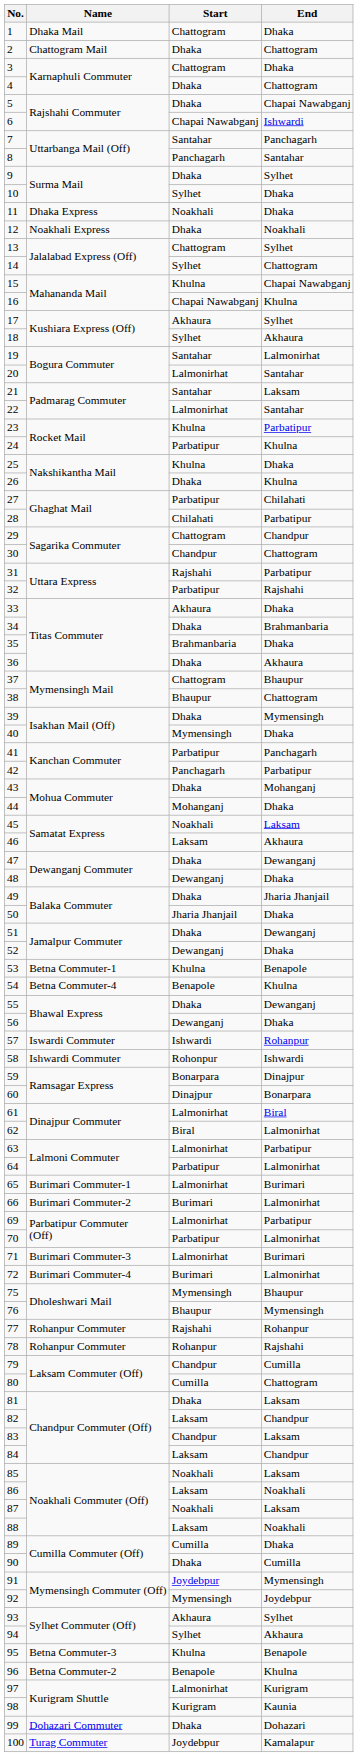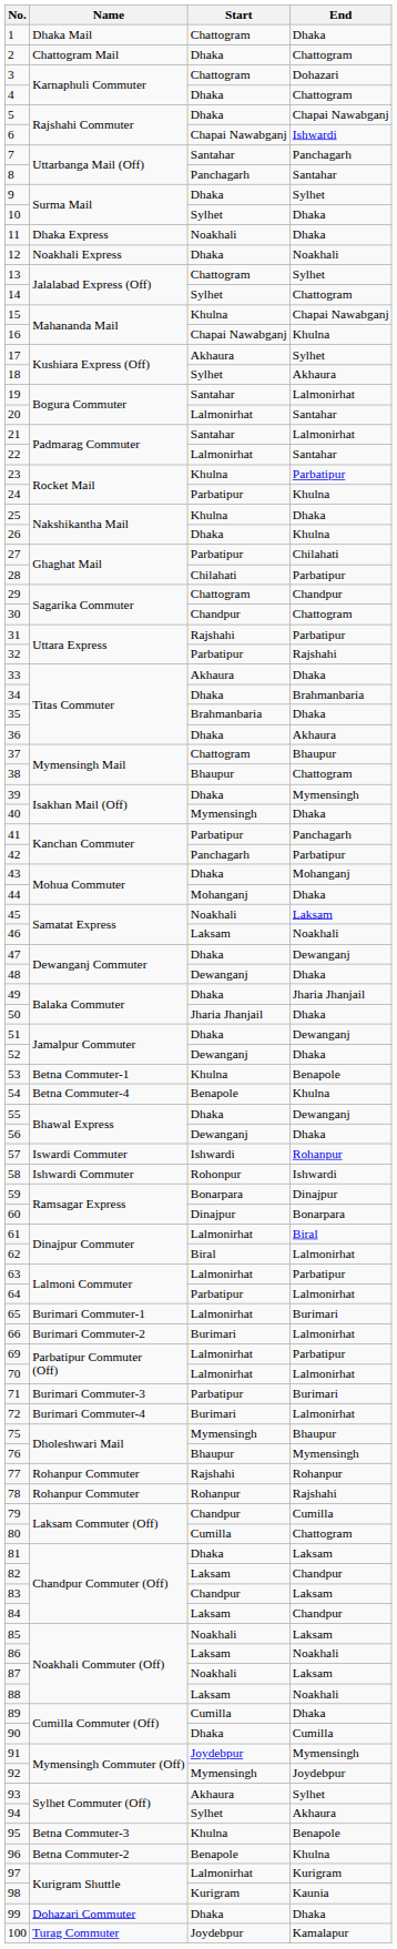3 | End: Dhaka -> Dohazari
21 | End: Laksam -> Lalmonirhat
46 | End: Akhaura -> Noakhali
70 | Start: Parbatipur -> Lalmonirhat
71 | Start: Lalmonirhat -> Parbatipur
99 | End: Dohazari -> Dhaka
